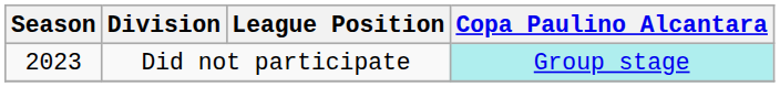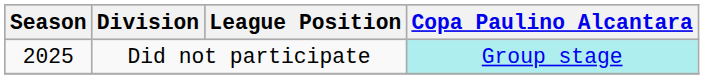Did not participate | Season: 2023 -> 2025
